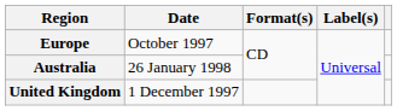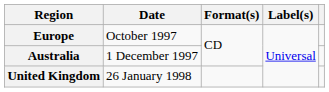Australia | Date: 26 January 1998 -> 1 December 1997
United Kingdom | Date: 1 December 1997 -> 26 January 1998
